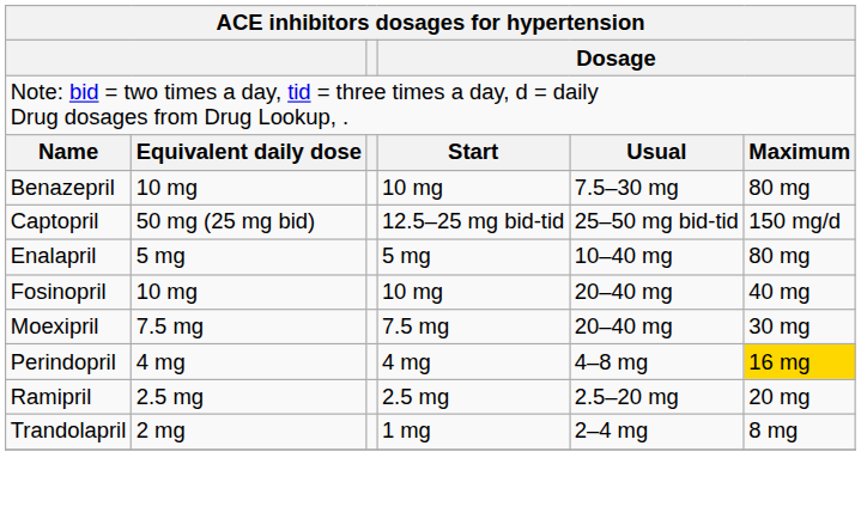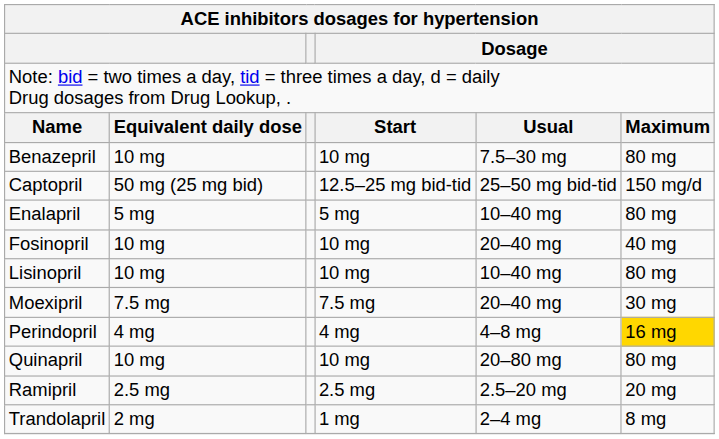+ row: Lisinopril | 10 mg | 10 mg | 10–40 mg | 80 mg
+ row: Quinapril | 10 mg | 10 mg | 20–80 mg | 80 mg
